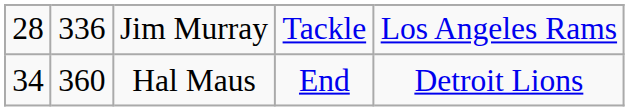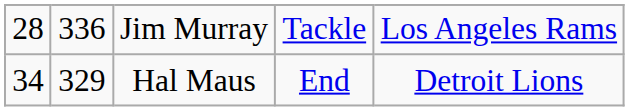Hal Maus | column 2: 360 -> 329
